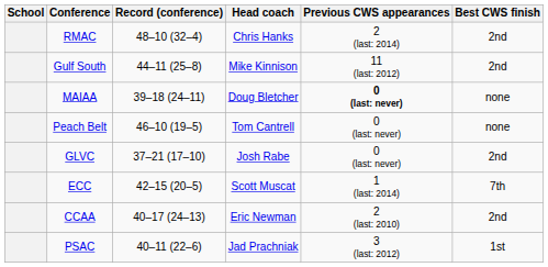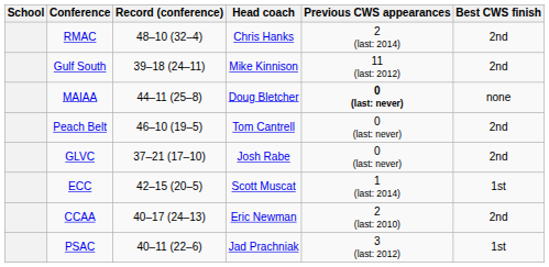Gulf South | Record (conference): 44–11 (25–8) -> 39–18 (24–11)
MAIAA | Record (conference): 39–18 (24–11) -> 44–11 (25–8)
Peach Belt | Best CWS finish: none -> 2nd
ECC | Best CWS finish: 7th -> 1st
